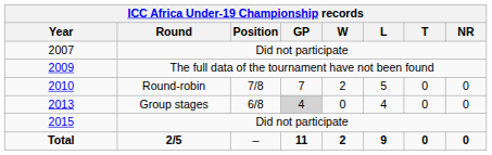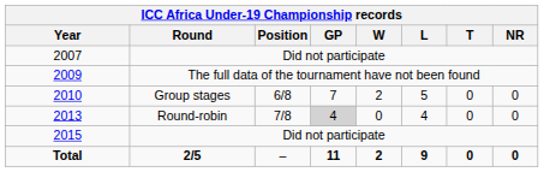2010 | Round: Round-robin -> Group stages
2010 | Position: 7/8 -> 6/8
2013 | Round: Group stages -> Round-robin
2013 | Position: 6/8 -> 7/8
